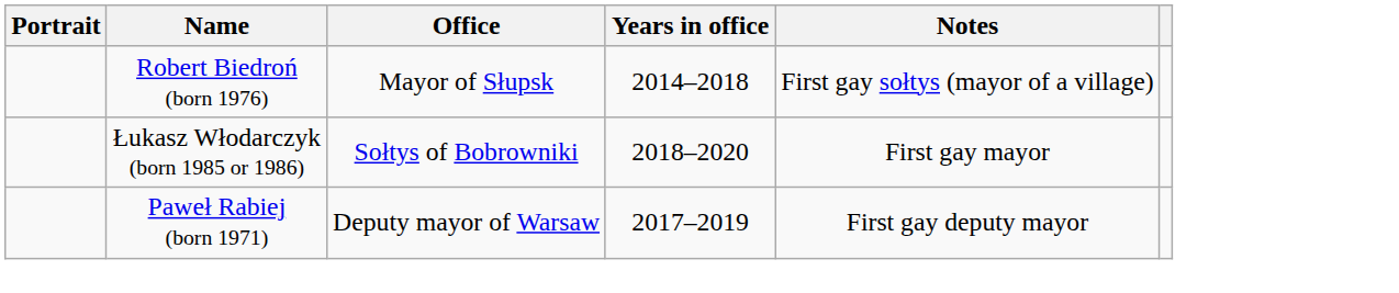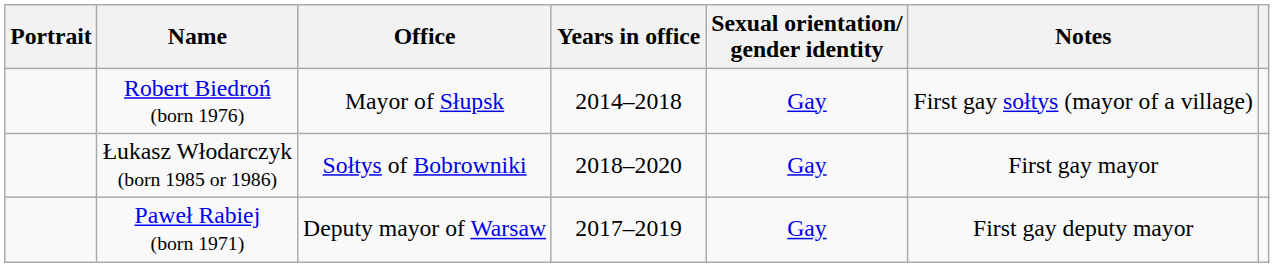+ column: Sexual orientation/ gender identity | Gay | Gay | Gay
